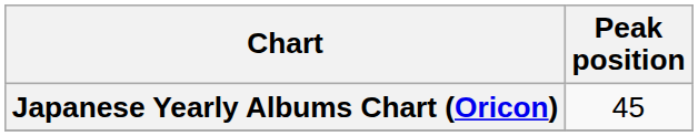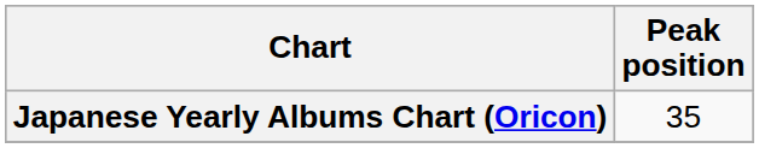Japanese Yearly Albums Chart (Oricon) | Peak position: 45 -> 35
